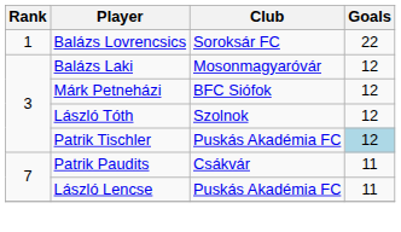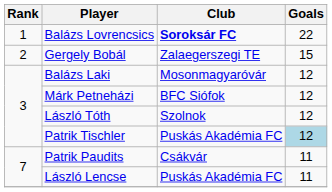Balázs Lovrencsics | Club: normal -> bold
+ row: 2 | Gergely Bobál | Zalaegerszegi TE | 15
